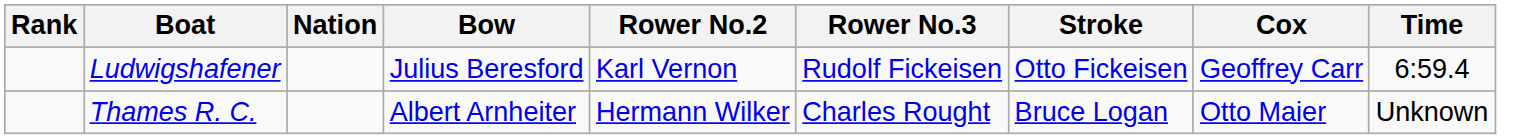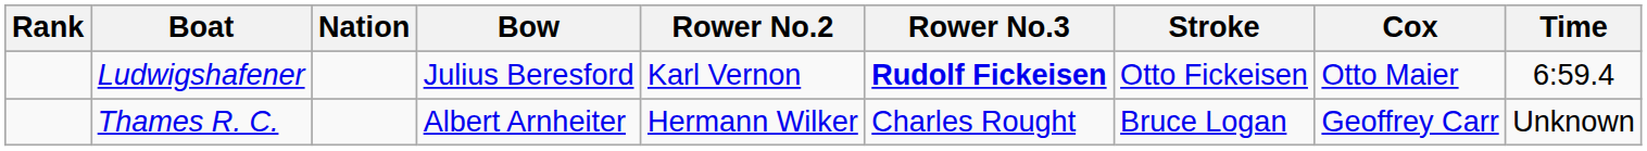Ludwigshafener | Rower No.3: normal -> bold
Ludwigshafener | Cox: Geoffrey Carr -> Otto Maier
Thames R. C. | Cox: Otto Maier -> Geoffrey Carr
